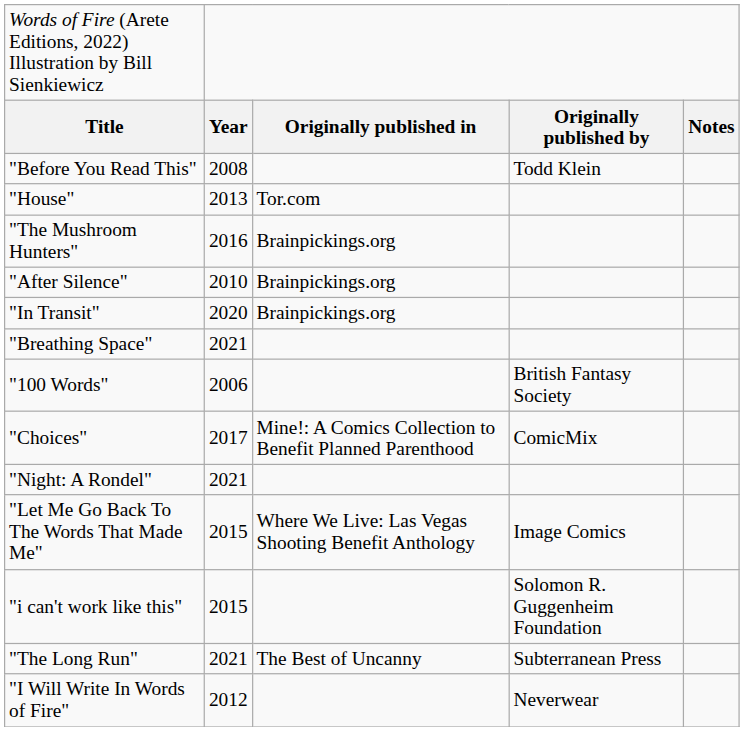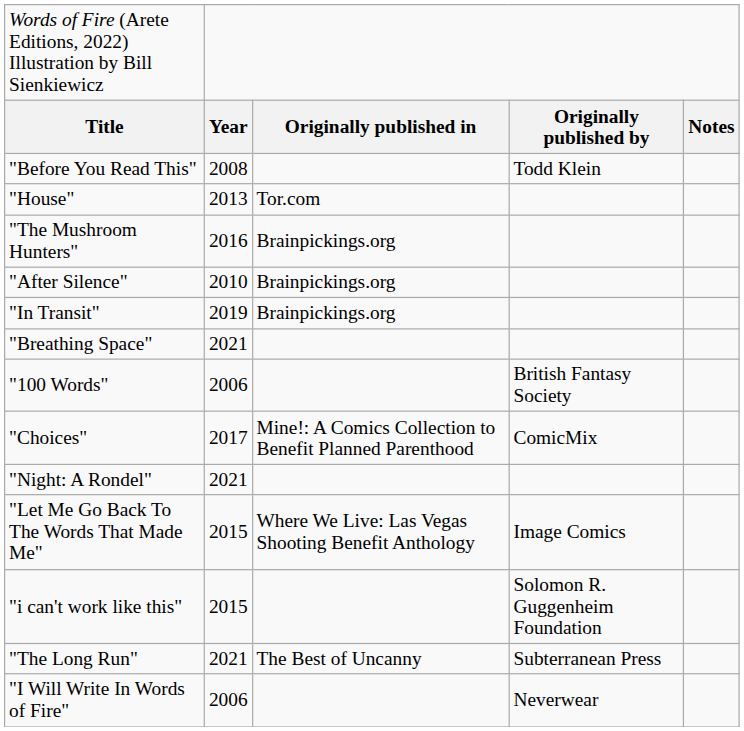"In Transit" | column 2: 2020 -> 2019
"I Will Write In Words of Fire" | column 2: 2012 -> 2006
